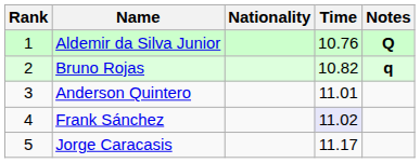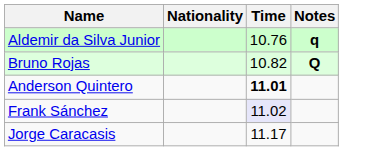- column: Rank | 1 | 2 | 3 | 4 | 5
Aldemir da Silva Junior | Notes: Q -> q
Bruno Rojas | Notes: q -> Q
Anderson Quintero | Time: normal -> bold
